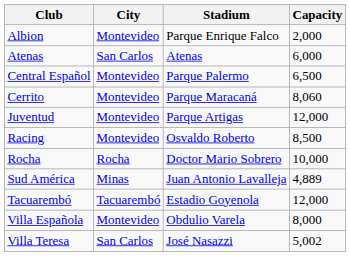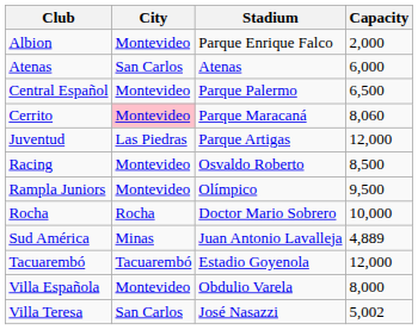Cerrito | City: no background -> pink background
Juventud | City: Montevideo -> Las Piedras
+ row: Rampla Juniors | Montevideo | Olímpico | 9,500
